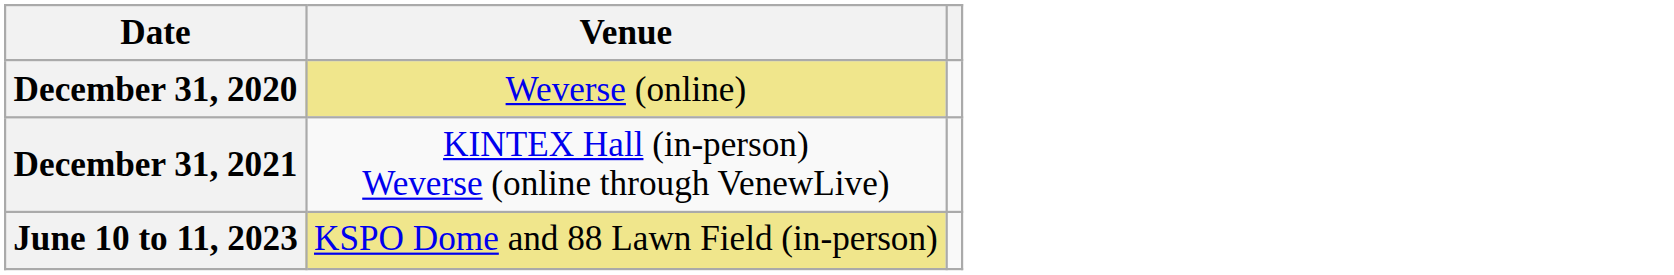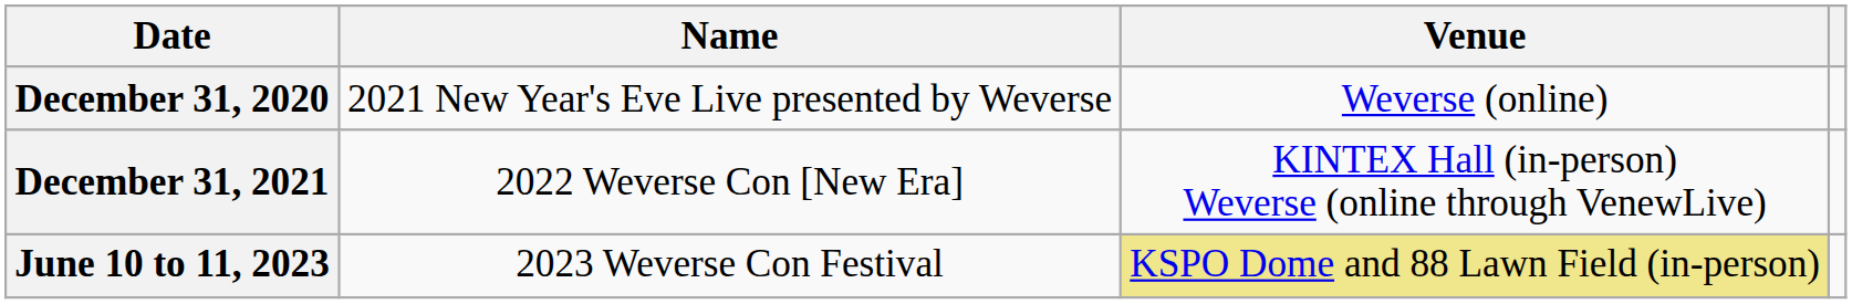+ column: Name | 2021 New Year's Eve Live presented by Weverse | 2022 Weverse Con [New Era] | 2023 Weverse Con Festival
December 31, 2020 | Venue: khaki background -> no background
